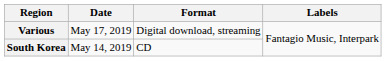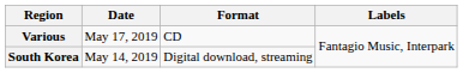Various | Format: Digital download, streaming -> CD
South Korea | Format: CD -> Digital download, streaming
